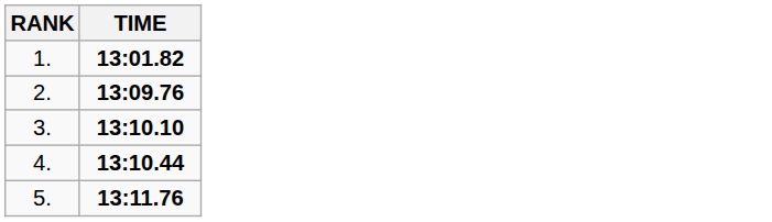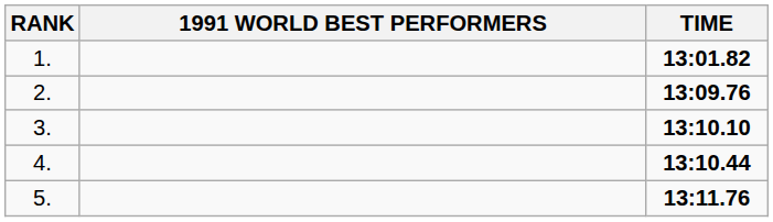+ column: 1991 WORLD BEST PERFORMERS
